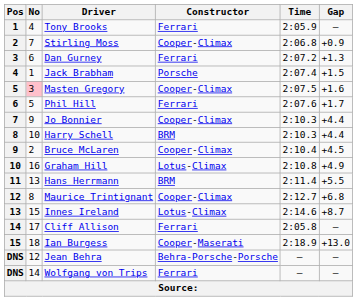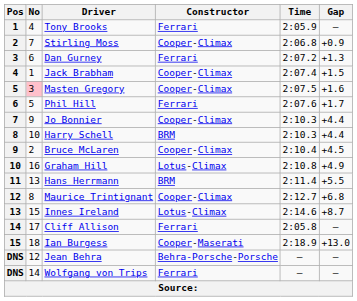Jack Brabham | Constructor: Porsche -> Cooper-Climax
